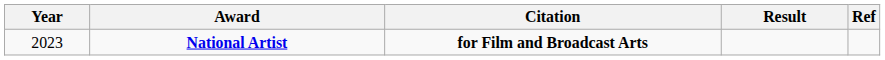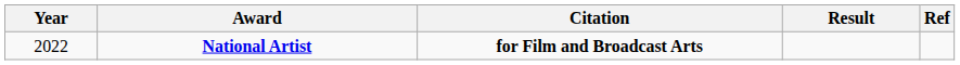National Artist | Year: 2023 -> 2022
